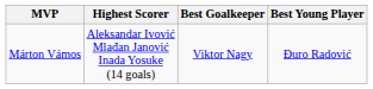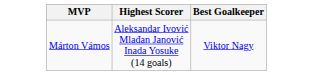- column: Best Young Player | Đuro Radović
